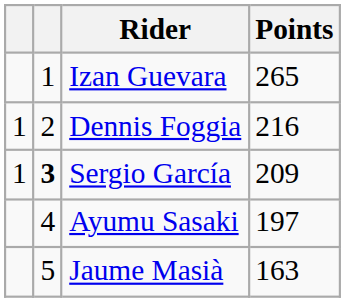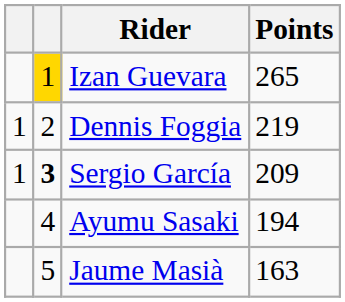Izan Guevara | column 2: no background -> gold background
Dennis Foggia | Points: 216 -> 219
Ayumu Sasaki | Points: 197 -> 194
